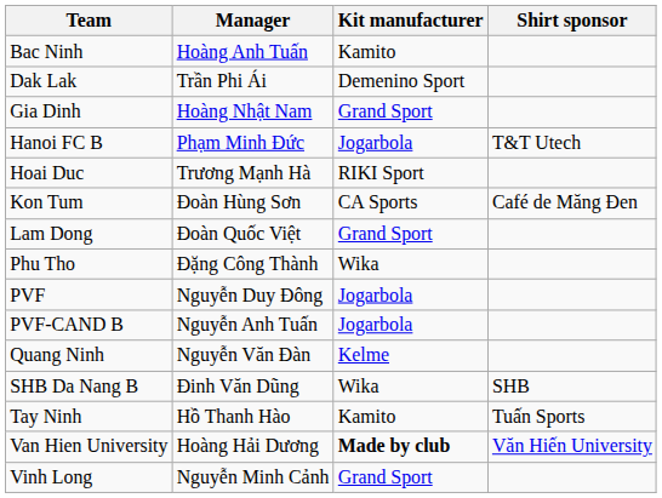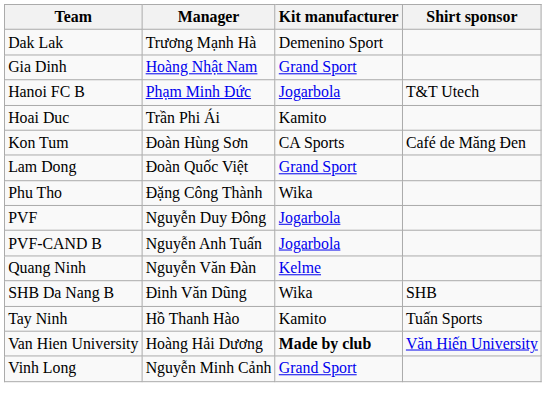- row: Bac Ninh | Hoàng Anh Tuấn | Kamito
Dak Lak | Manager: Trần Phi Ái -> Trương Mạnh Hà
Hoai Duc | Manager: Trương Mạnh Hà -> Trần Phi Ái
Hoai Duc | Kit manufacturer: RIKI Sport -> Kamito
